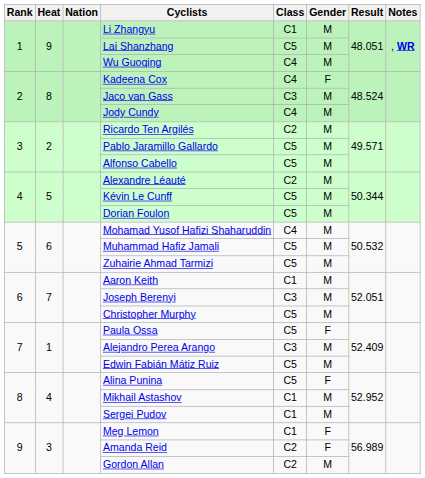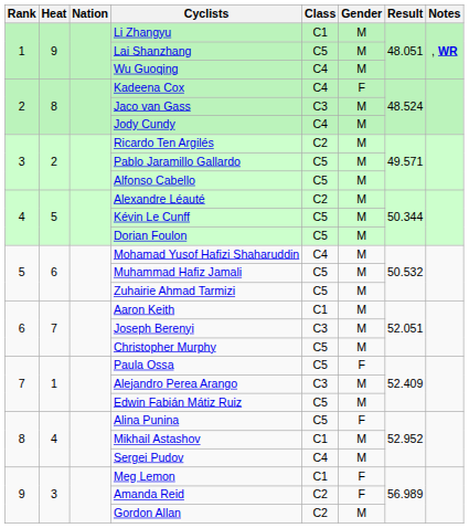Sergei Pudov | Class: C1 -> C4
